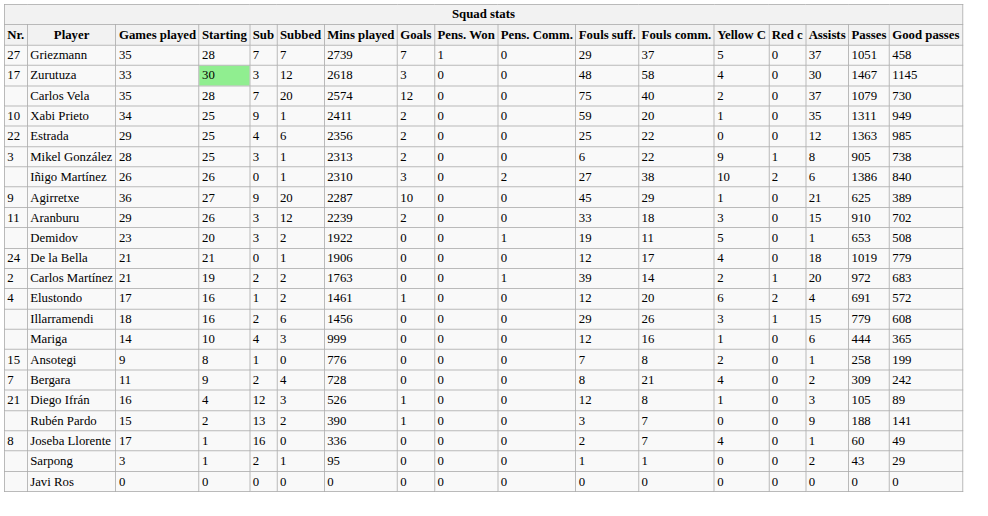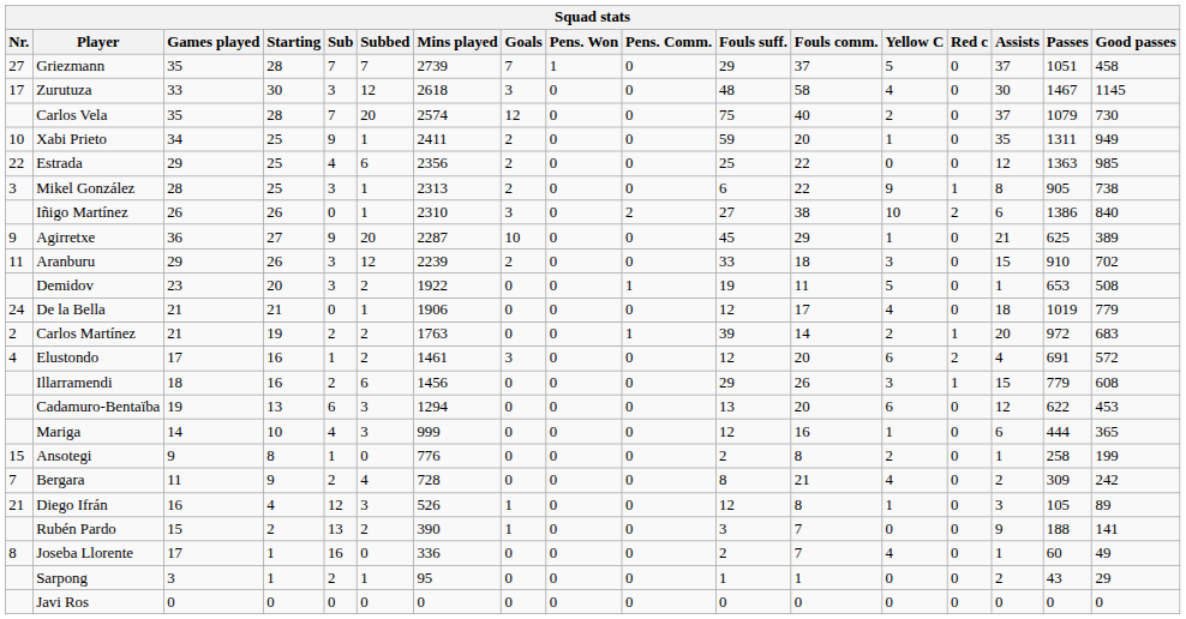Zurutuza | Starting: lightgreen background -> no background
Elustondo | Goals: 1 -> 3
+ row: Cadamuro-Bentaïba | 19 | 13 | 6 | 3 | 1294 | 0 | 0 | 0 | 13 | 20 | 6 | 0 | 12 | 622 | 453
Ansotegi | Fouls suff.: 7 -> 2
